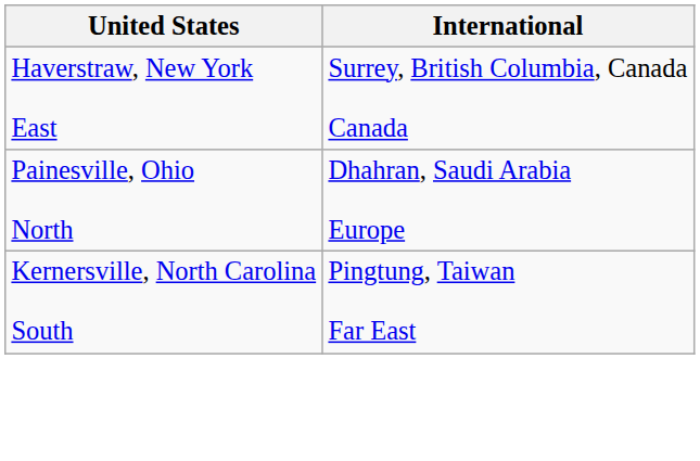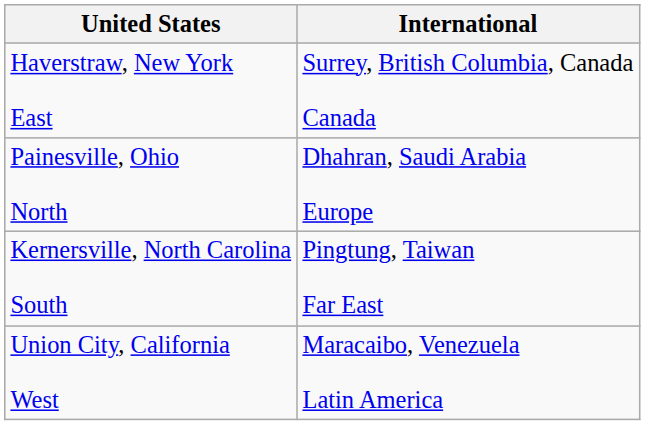+ row: Union City, California West | Maracaibo, Venezuela Latin America
